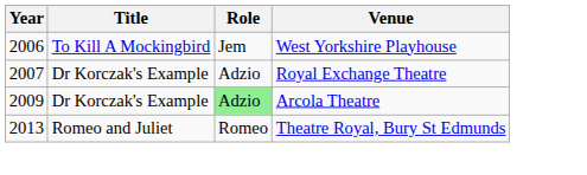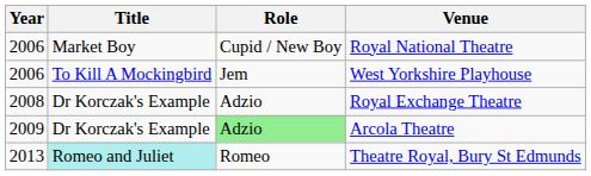+ row: 2006 | Market Boy | Cupid / New Boy | Royal National Theatre
Royal Exchange Theatre | Year: 2007 -> 2008
Theatre Royal, Bury St Edmunds | Title: no background -> paleturquoise background
